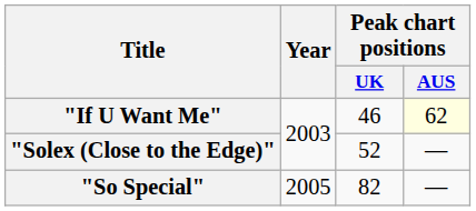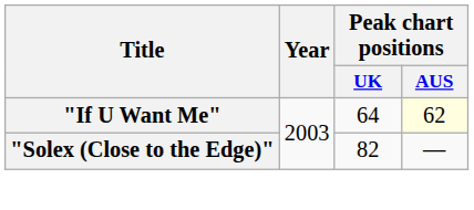"If U Want Me" | Peak chart positions / UK: 46 -> 64
"Solex (Close to the Edge)" | Peak chart positions / UK: 52 -> 82
- row: "So Special" | 2005 | 82 | —
